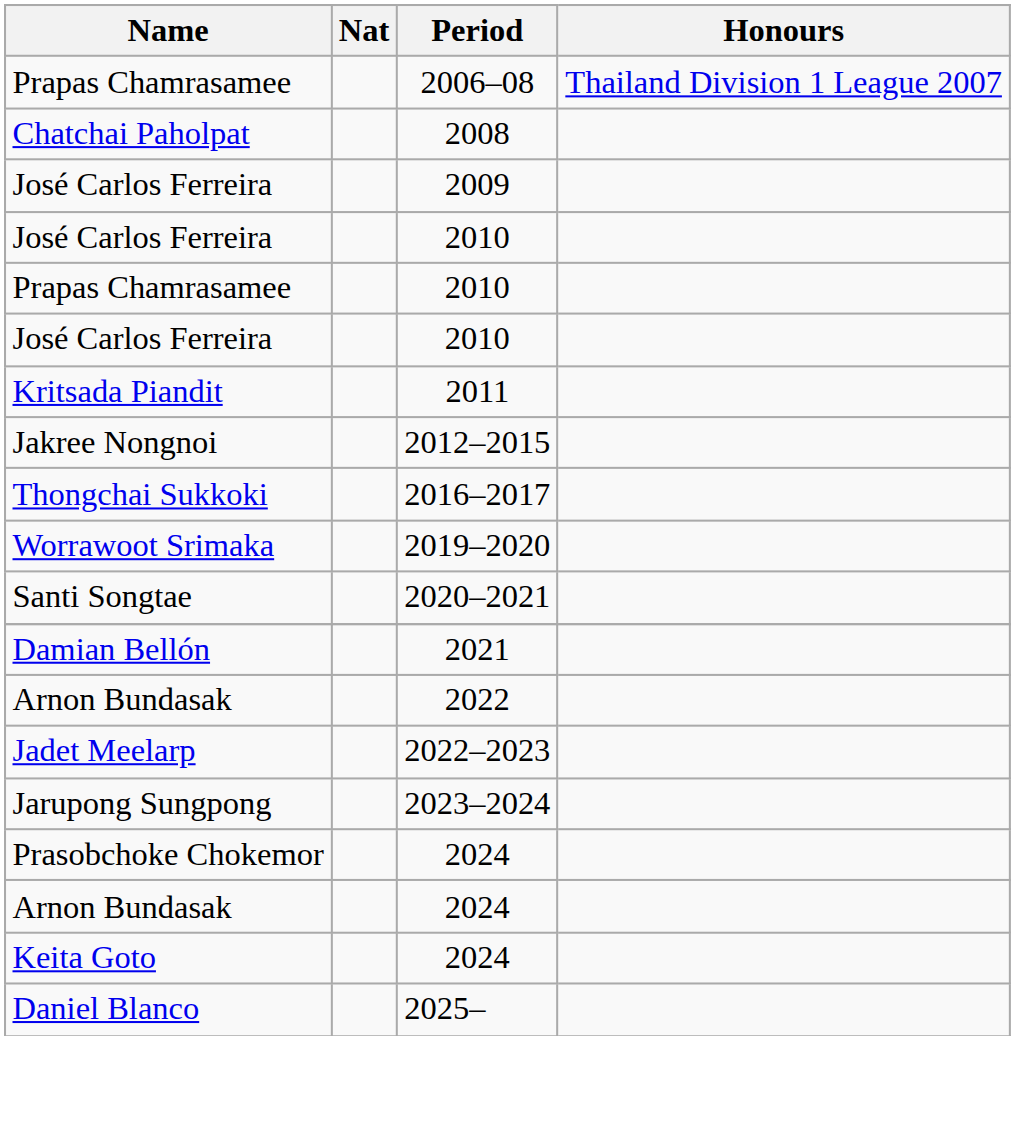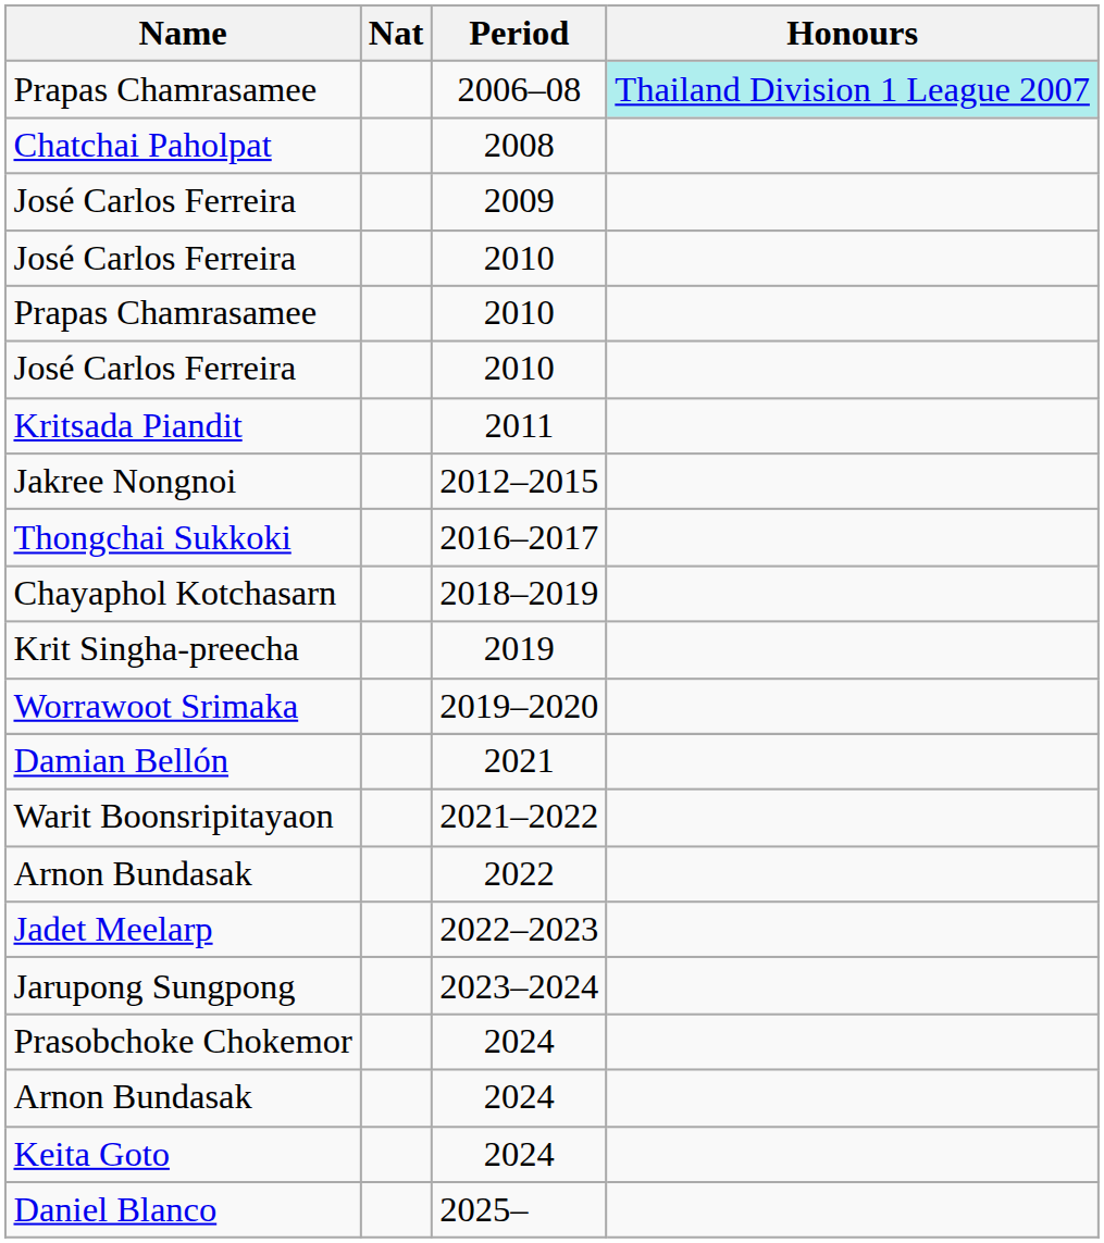Prapas Chamrasamee / 2006–08 | Honours: no background -> paleturquoise background
+ row: Chayaphol Kotchasarn | 2018–2019
+ row: Krit Singha-preecha | 2019
- row: Santi Songtae | 2020–2021
+ row: Warit Boonsripitayaon | 2021–2022
